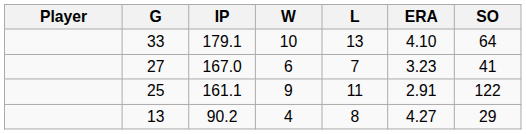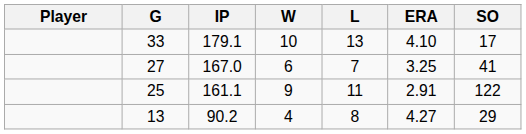33 | SO: 64 -> 17
27 | ERA: 3.23 -> 3.25
